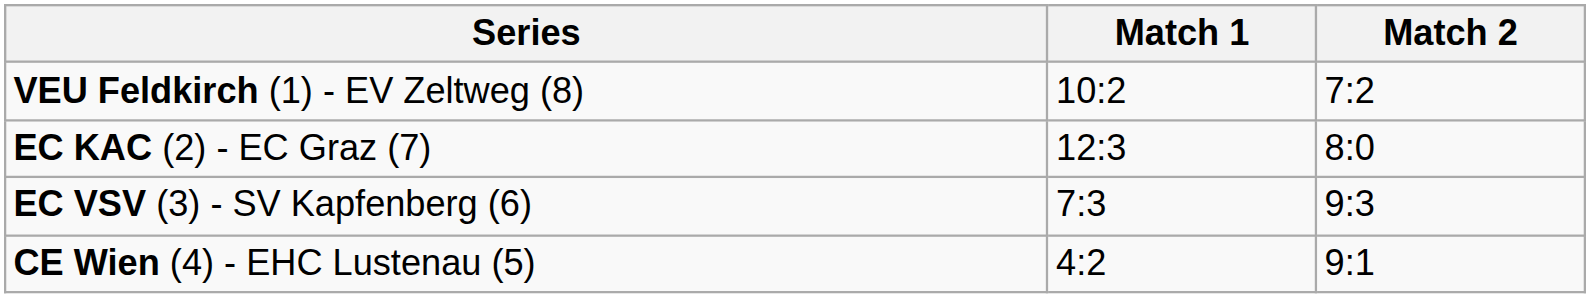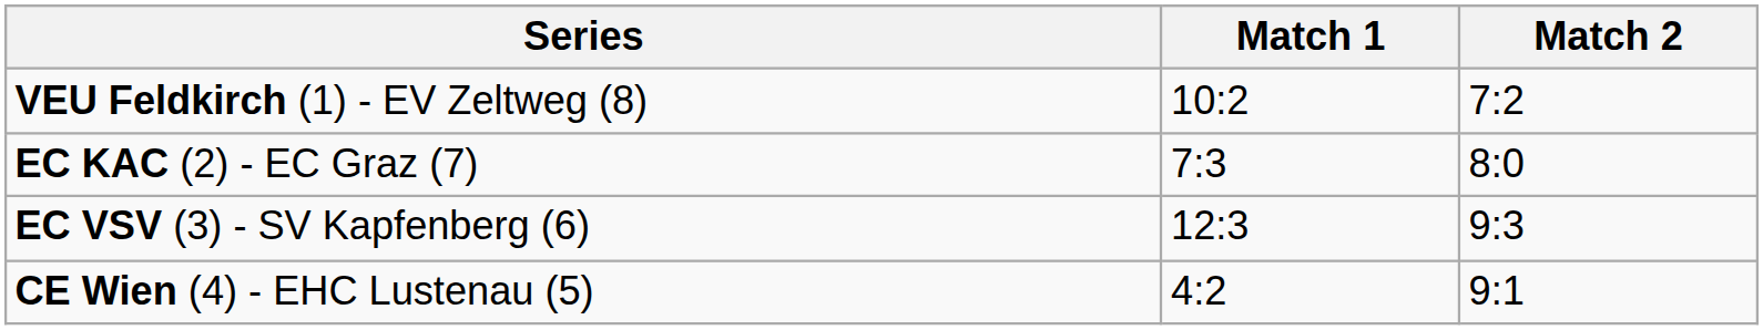EC KAC (2) - EC Graz (7) | Match 1: 12:3 -> 7:3
EC VSV (3) - SV Kapfenberg (6) | Match 1: 7:3 -> 12:3
